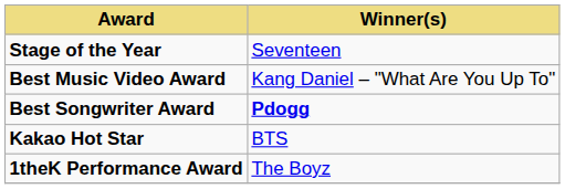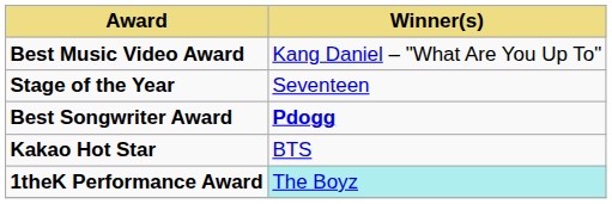rows swapped: Best Music Video Award <-> Stage of the Year
1theK Performance Award | Winner(s): no background -> paleturquoise background
